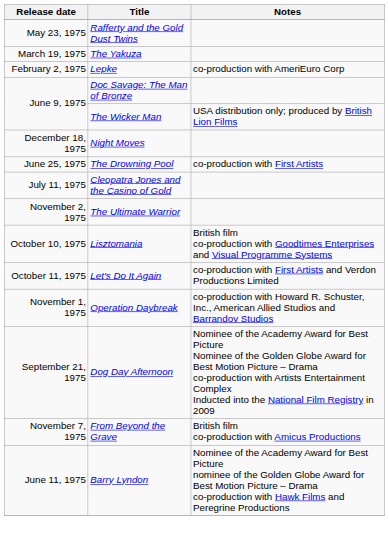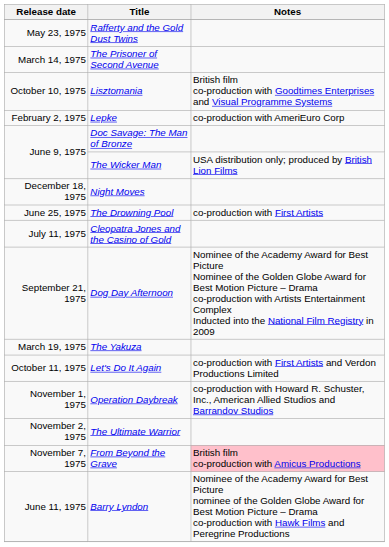+ row: March 14, 1975 | The Prisoner of Second Avenue
rows swapped: The Yakuza <-> Lisztomania
rows swapped: Dog Day Afternoon <-> The Ultimate Warrior
From Beyond the Grave | Notes: no background -> pink background
